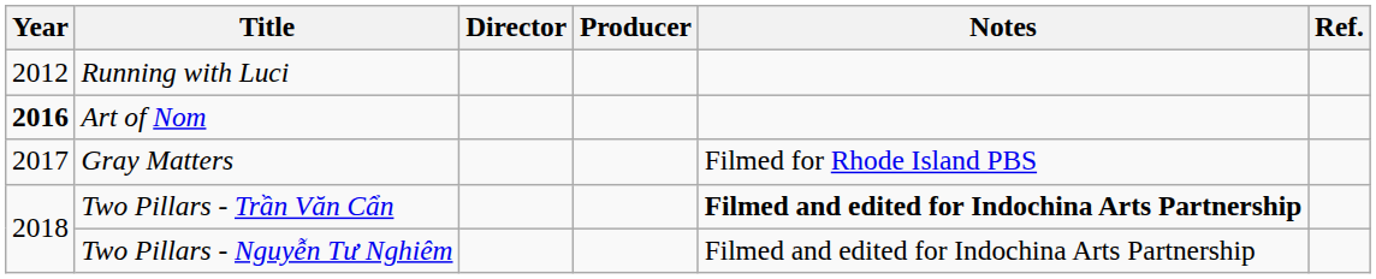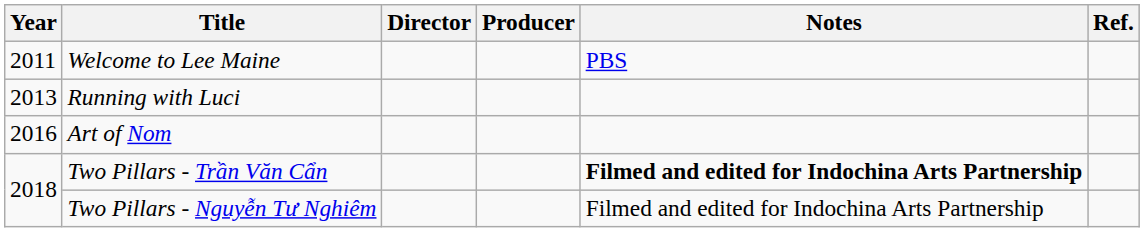+ row: 2011 | Welcome to Lee Maine | PBS
Running with Luci | Year: 2012 -> 2013
Art of Nom | Year: bold -> normal
- row: 2017 | Gray Matters | Filmed for Rhode Island PBS
